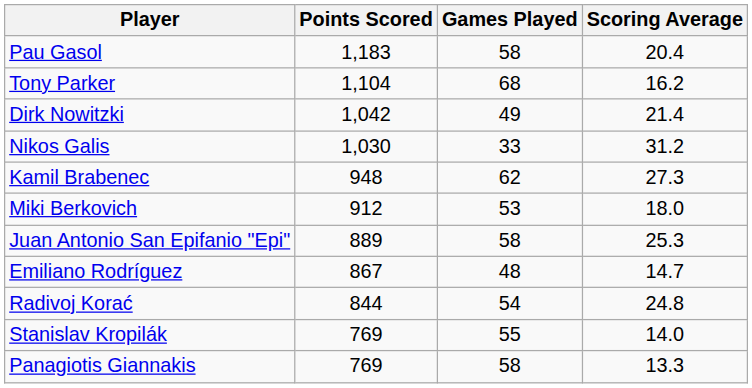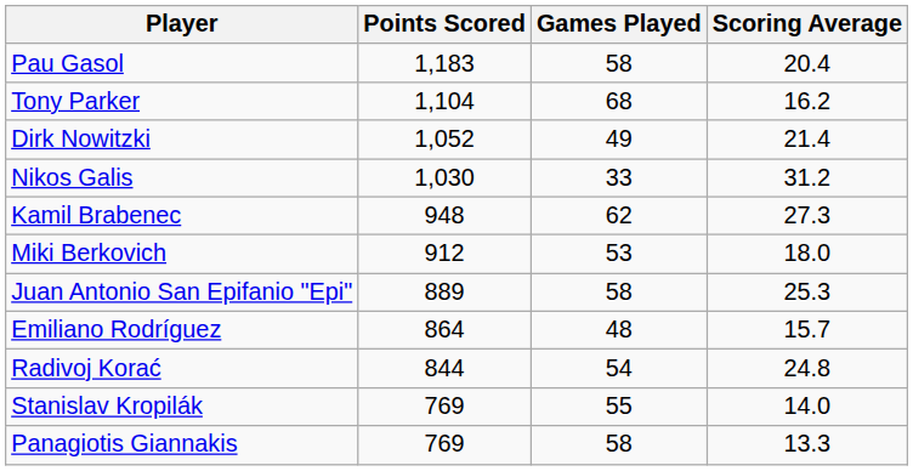Dirk Nowitzki | Points Scored: 1,042 -> 1,052
Emiliano Rodríguez | Points Scored: 867 -> 864
Emiliano Rodríguez | Scoring Average: 14.7 -> 15.7
